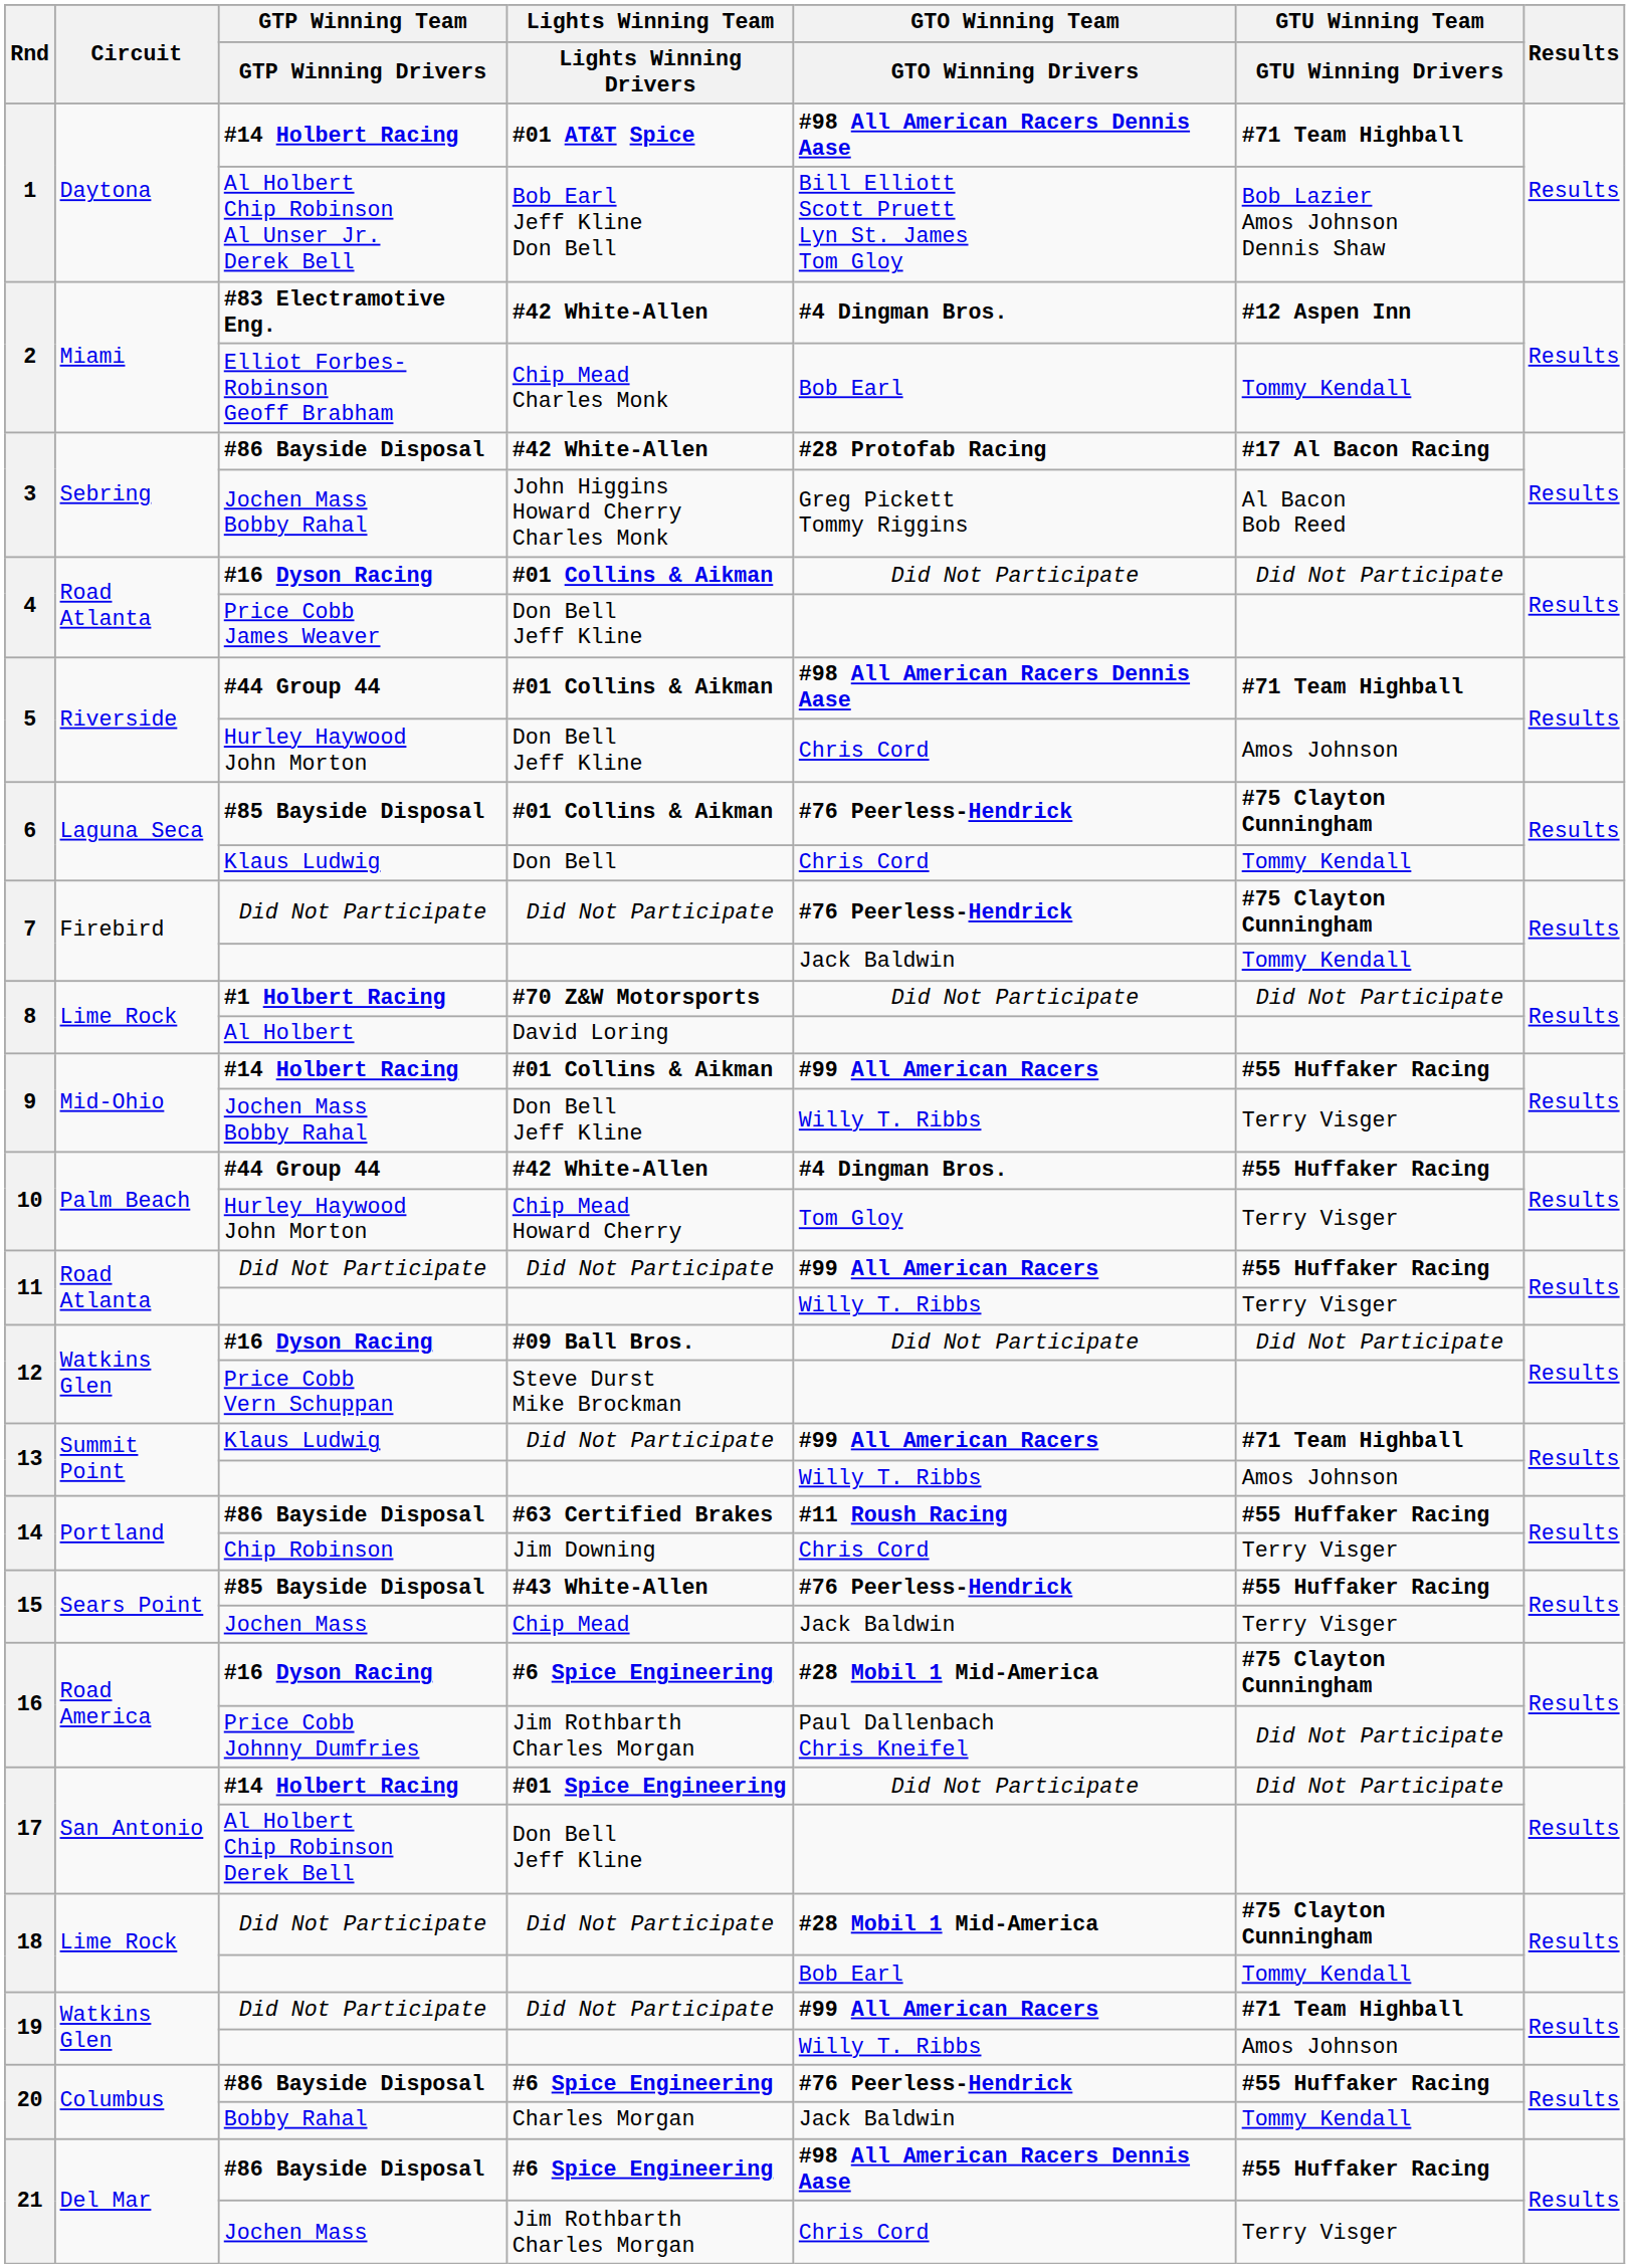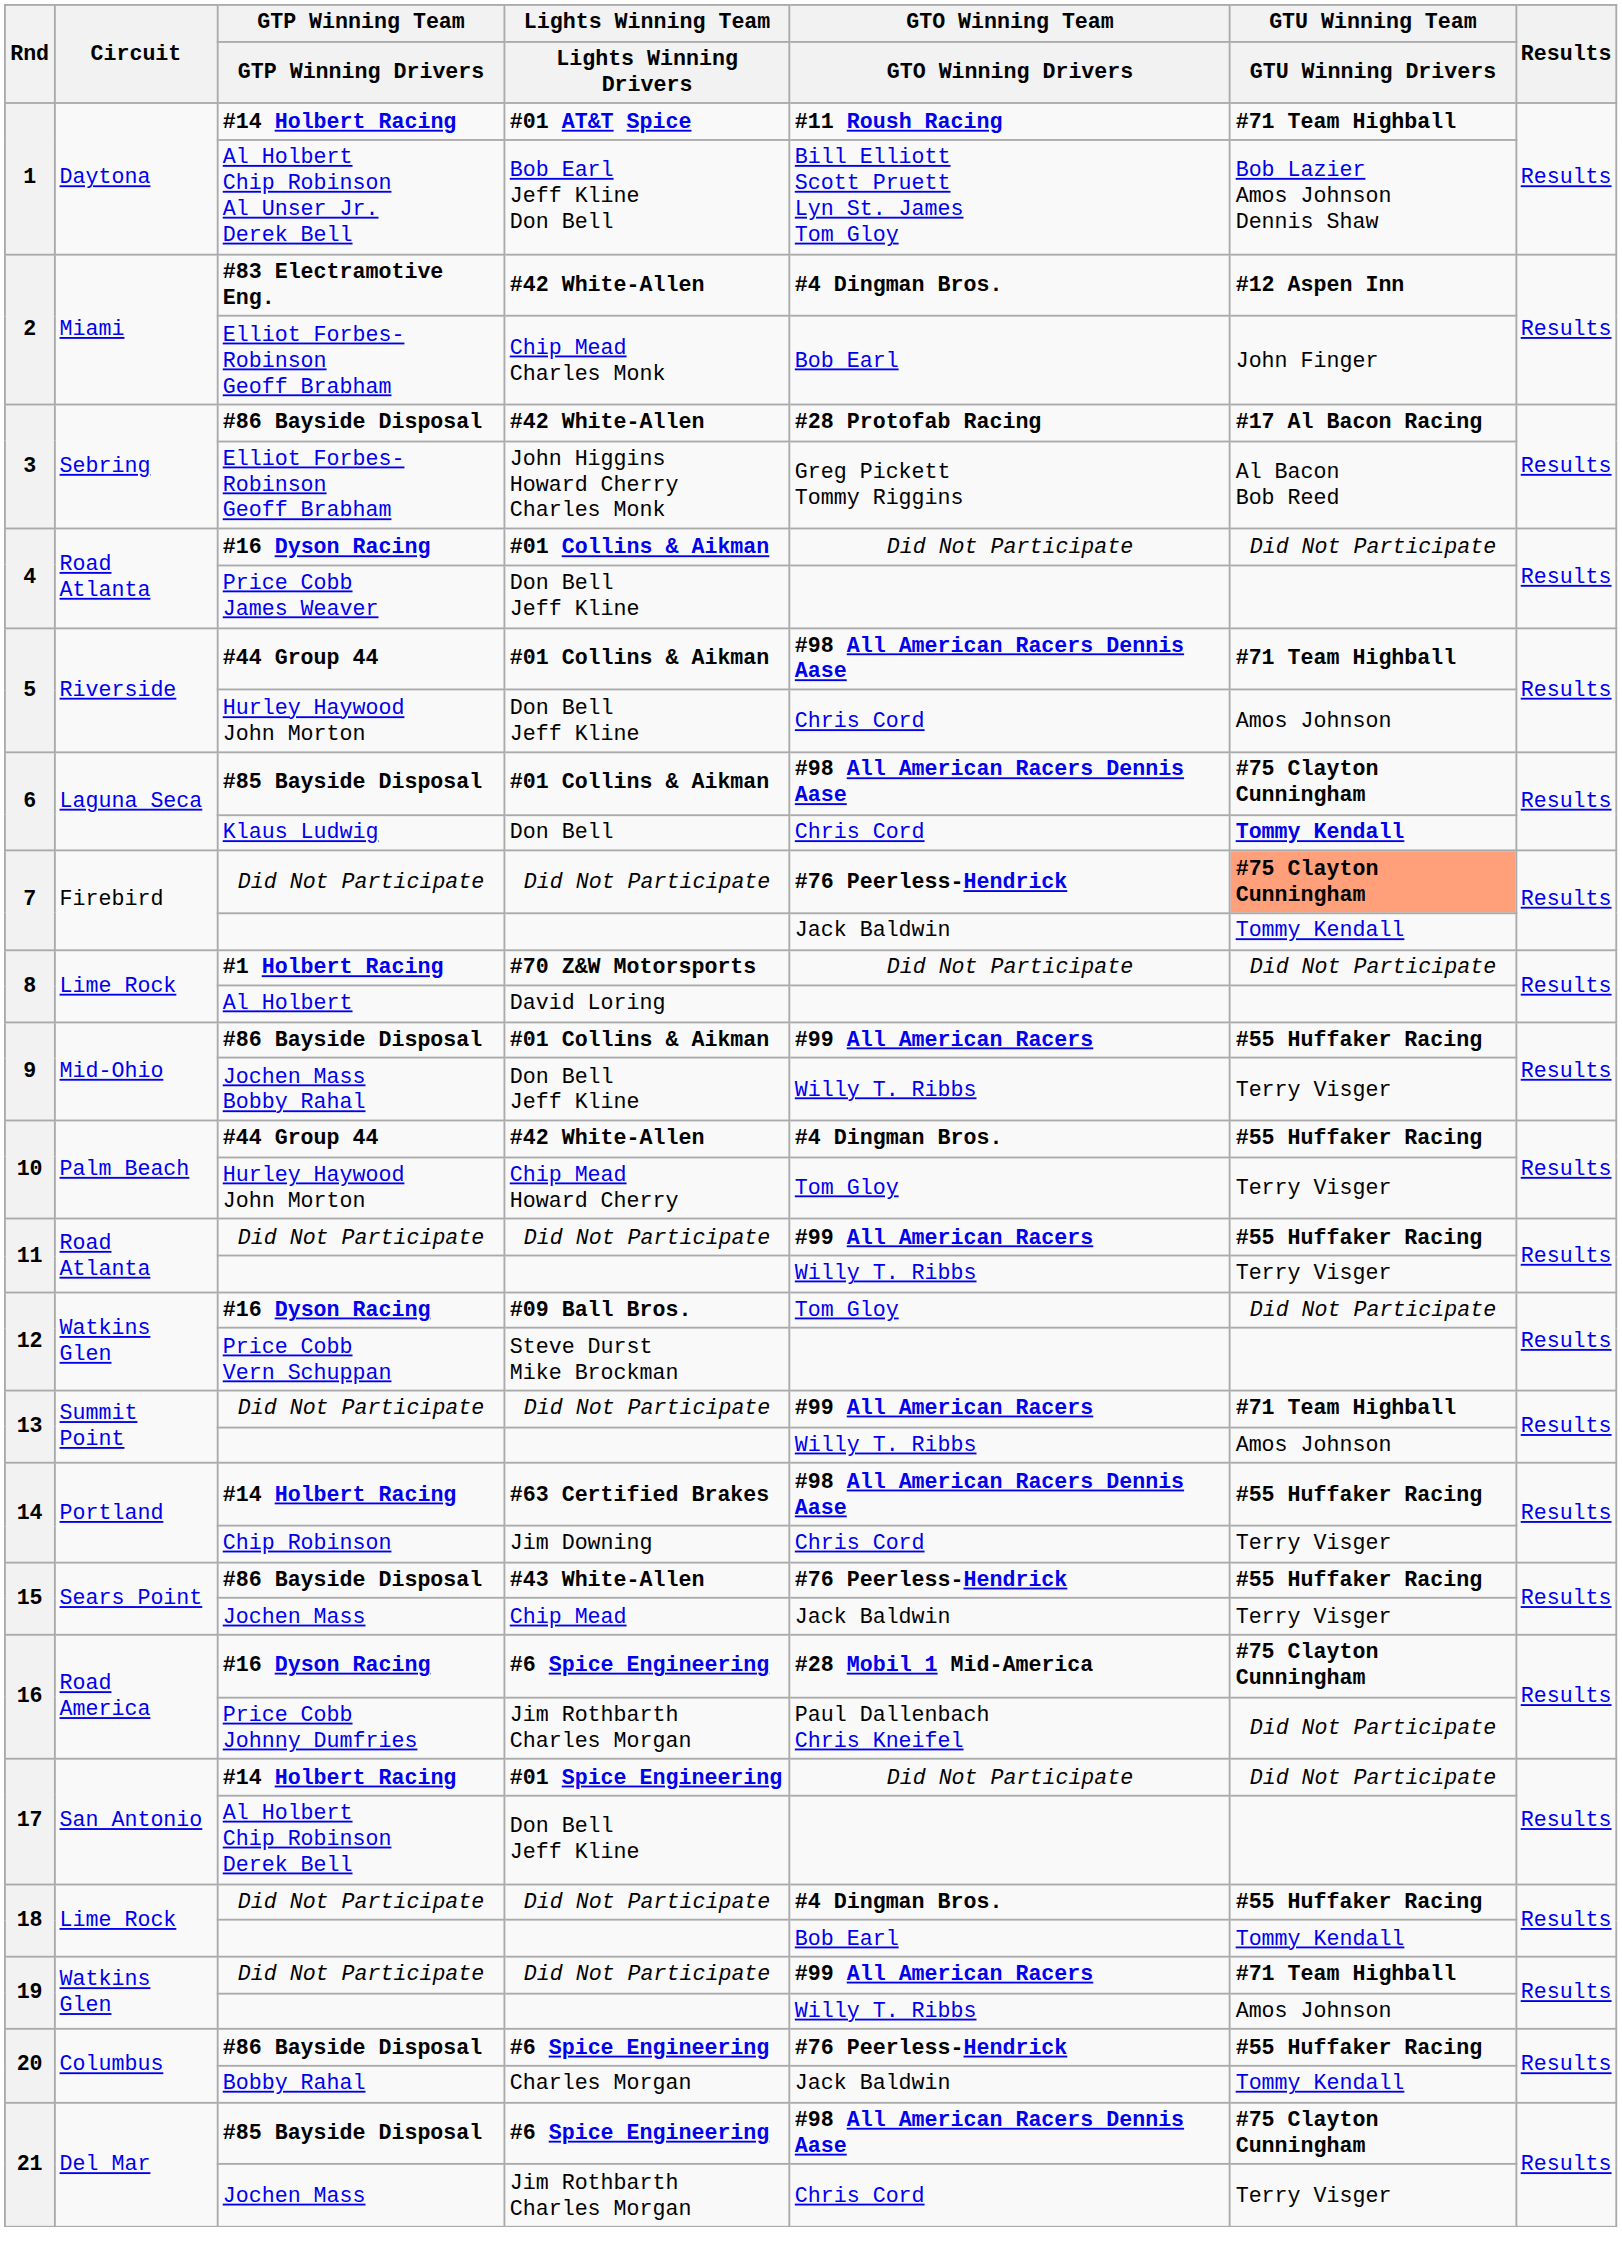#01 AT&T Spice | GTO Winning Team / GTO Winning Drivers: #98 All American Racers Dennis Aase -> #11 Roush Racing
Chip Mead Charles Monk | GTU Winning Team / GTU Winning Drivers: Tommy Kendall -> John Finger
John Higgins Howard Cherry Charles Monk | GTP Winning Team / GTP Winning Drivers: Jochen Mass Bobby Rahal -> Elliot Forbes-Robinson Geoff Brabham
6 / #01 Collins & Aikman | GTO Winning Team / GTO Winning Drivers: #76 Peerless-Hendrick -> #98 All American Racers Dennis Aase
Don Bell | GTU Winning Team / GTU Winning Drivers: normal -> bold
7 / Did Not Participate | GTU Winning Team / GTU Winning Drivers: no background -> lightsalmon background
9 / #01 Collins & Aikman | GTP Winning Team / GTP Winning Drivers: #14 Holbert Racing -> #86 Bayside Disposal
#09 Ball Bros. | GTO Winning Team / GTO Winning Drivers: Did Not Participate -> Tom Gloy
13 / Did Not Participate | GTP Winning Team / GTP Winning Drivers: Klaus Ludwig -> Did Not Participate
#63 Certified Brakes | GTP Winning Team / GTP Winning Drivers: #86 Bayside Disposal -> #14 Holbert Racing
#63 Certified Brakes | GTO Winning Team / GTO Winning Drivers: #11 Roush Racing -> #98 All American Racers Dennis Aase
#43 White-Allen | GTP Winning Team / GTP Winning Drivers: #85 Bayside Disposal -> #86 Bayside Disposal
18 / Did Not Participate | GTO Winning Team / GTO Winning Drivers: #28 Mobil 1 Mid-America -> #4 Dingman Bros.
18 / Did Not Participate | GTU Winning Team / GTU Winning Drivers: #75 Clayton Cunningham -> #55 Huffaker Racing
21 / #6 Spice Engineering | GTP Winning Team / GTP Winning Drivers: #86 Bayside Disposal -> #85 Bayside Disposal
21 / #6 Spice Engineering | GTU Winning Team / GTU Winning Drivers: #55 Huffaker Racing -> #75 Clayton Cunningham
